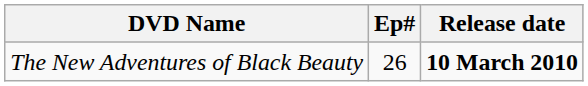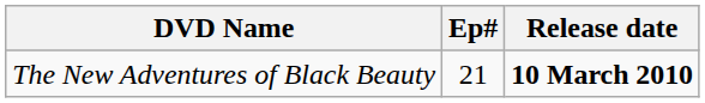The New Adventures of Black Beauty | Ep#: 26 -> 21
